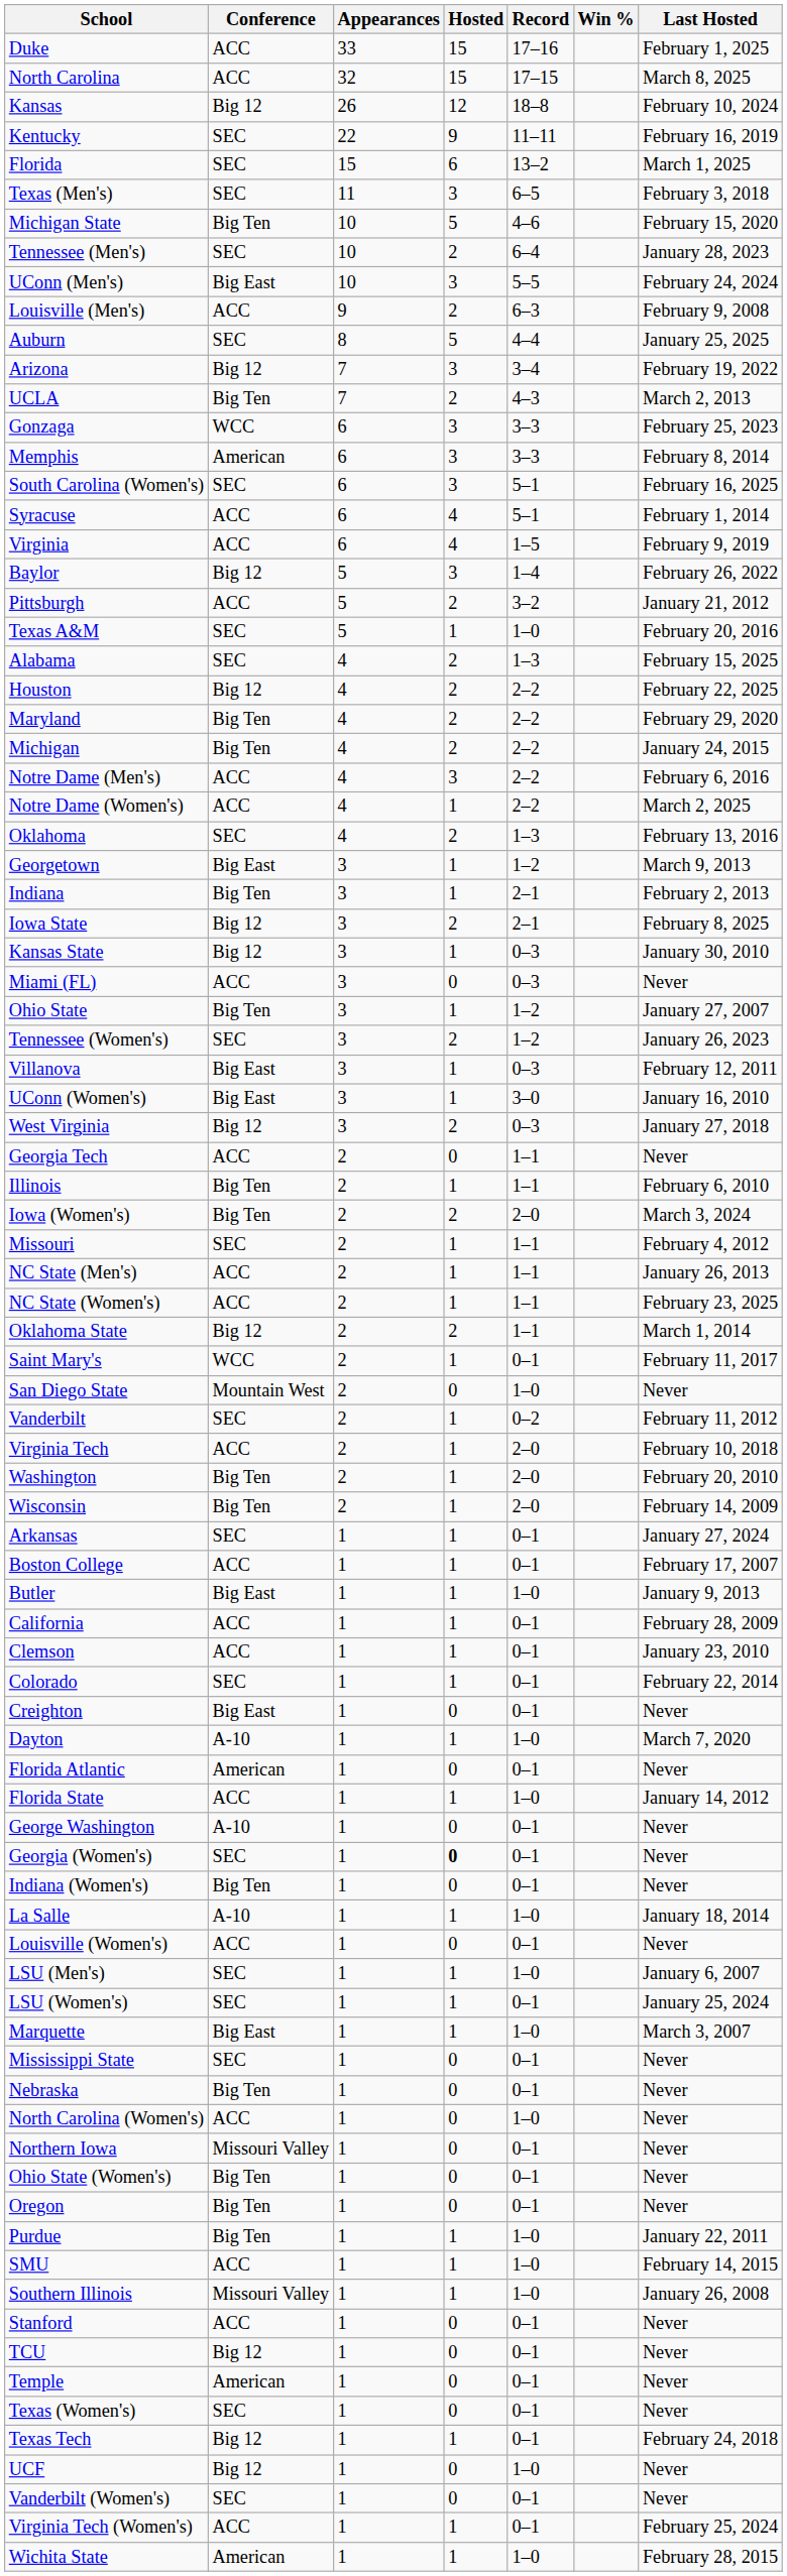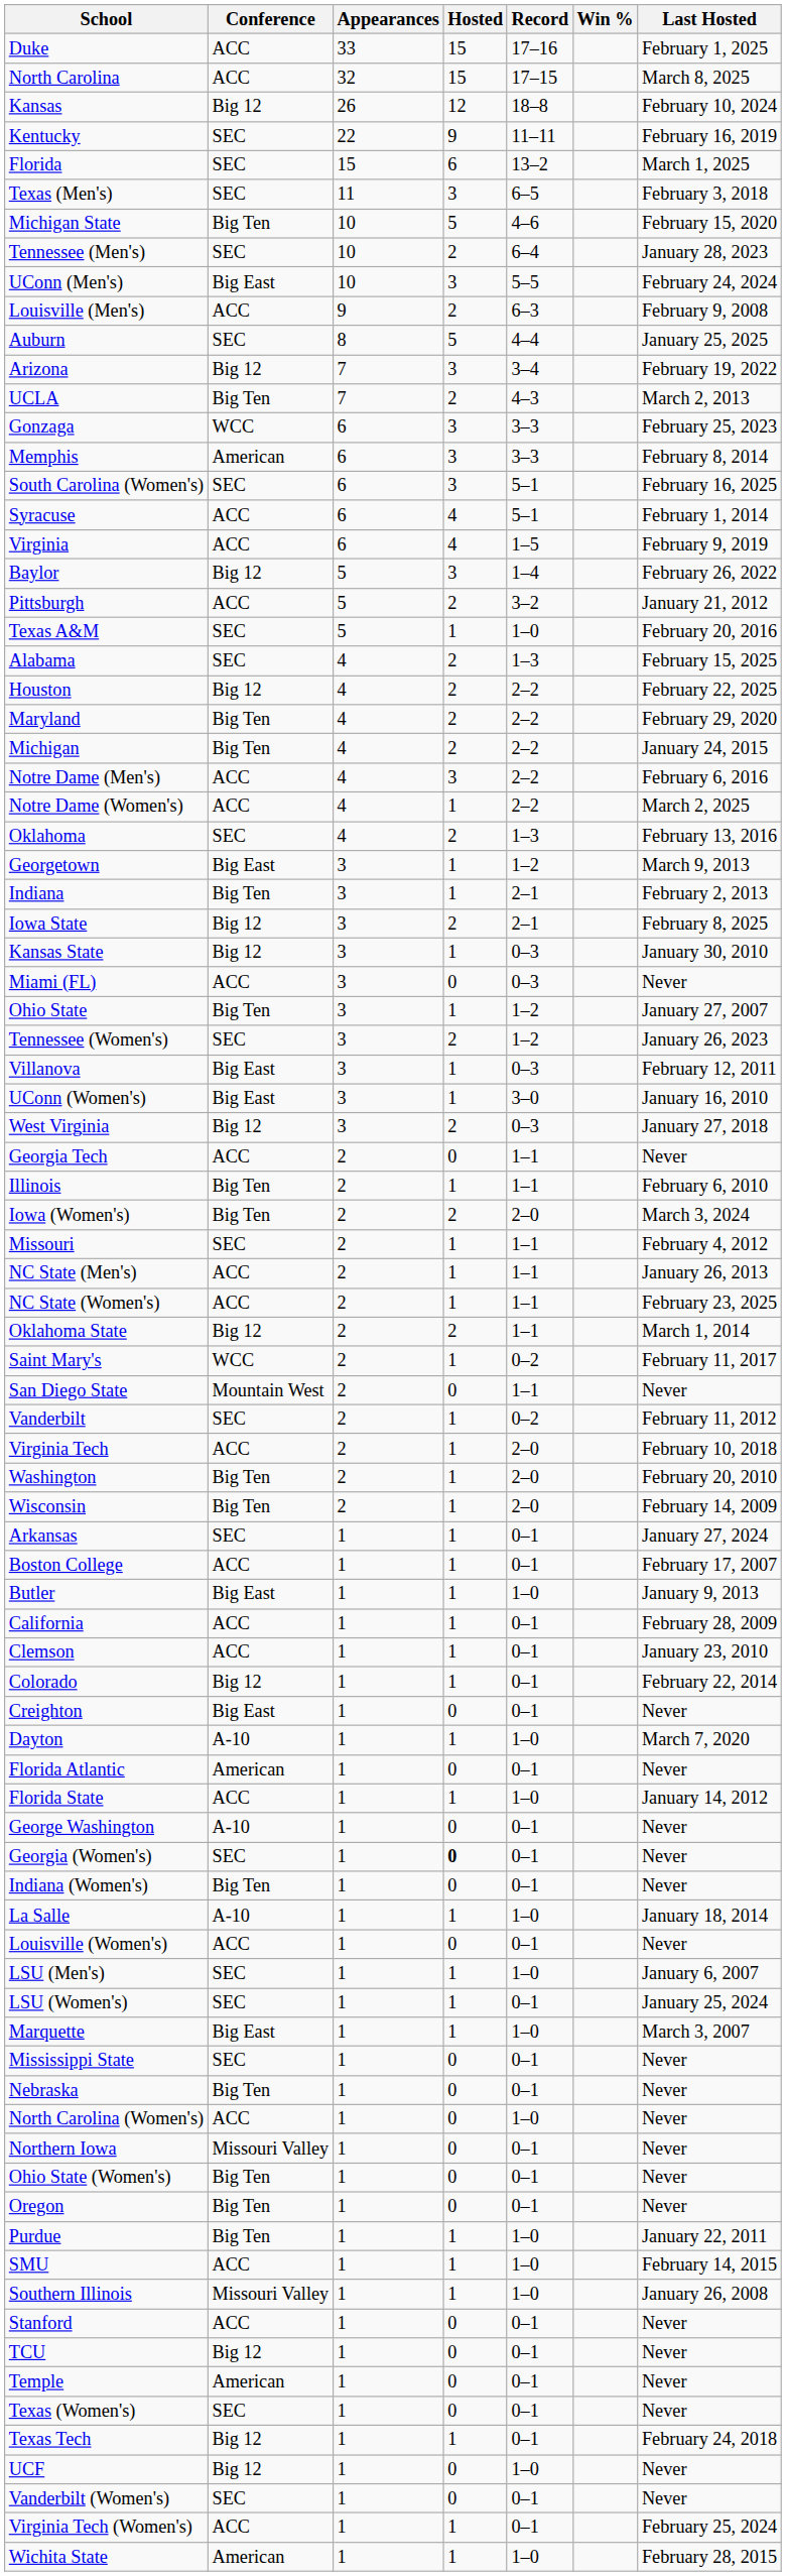Saint Mary's | Record: 0–1 -> 0–2
San Diego State | Record: 1–0 -> 1–1
Colorado | Conference: SEC -> Big 12
